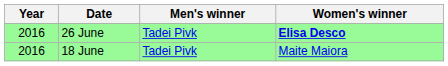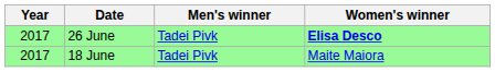26 June | Year: 2016 -> 2017
18 June | Year: 2016 -> 2017
